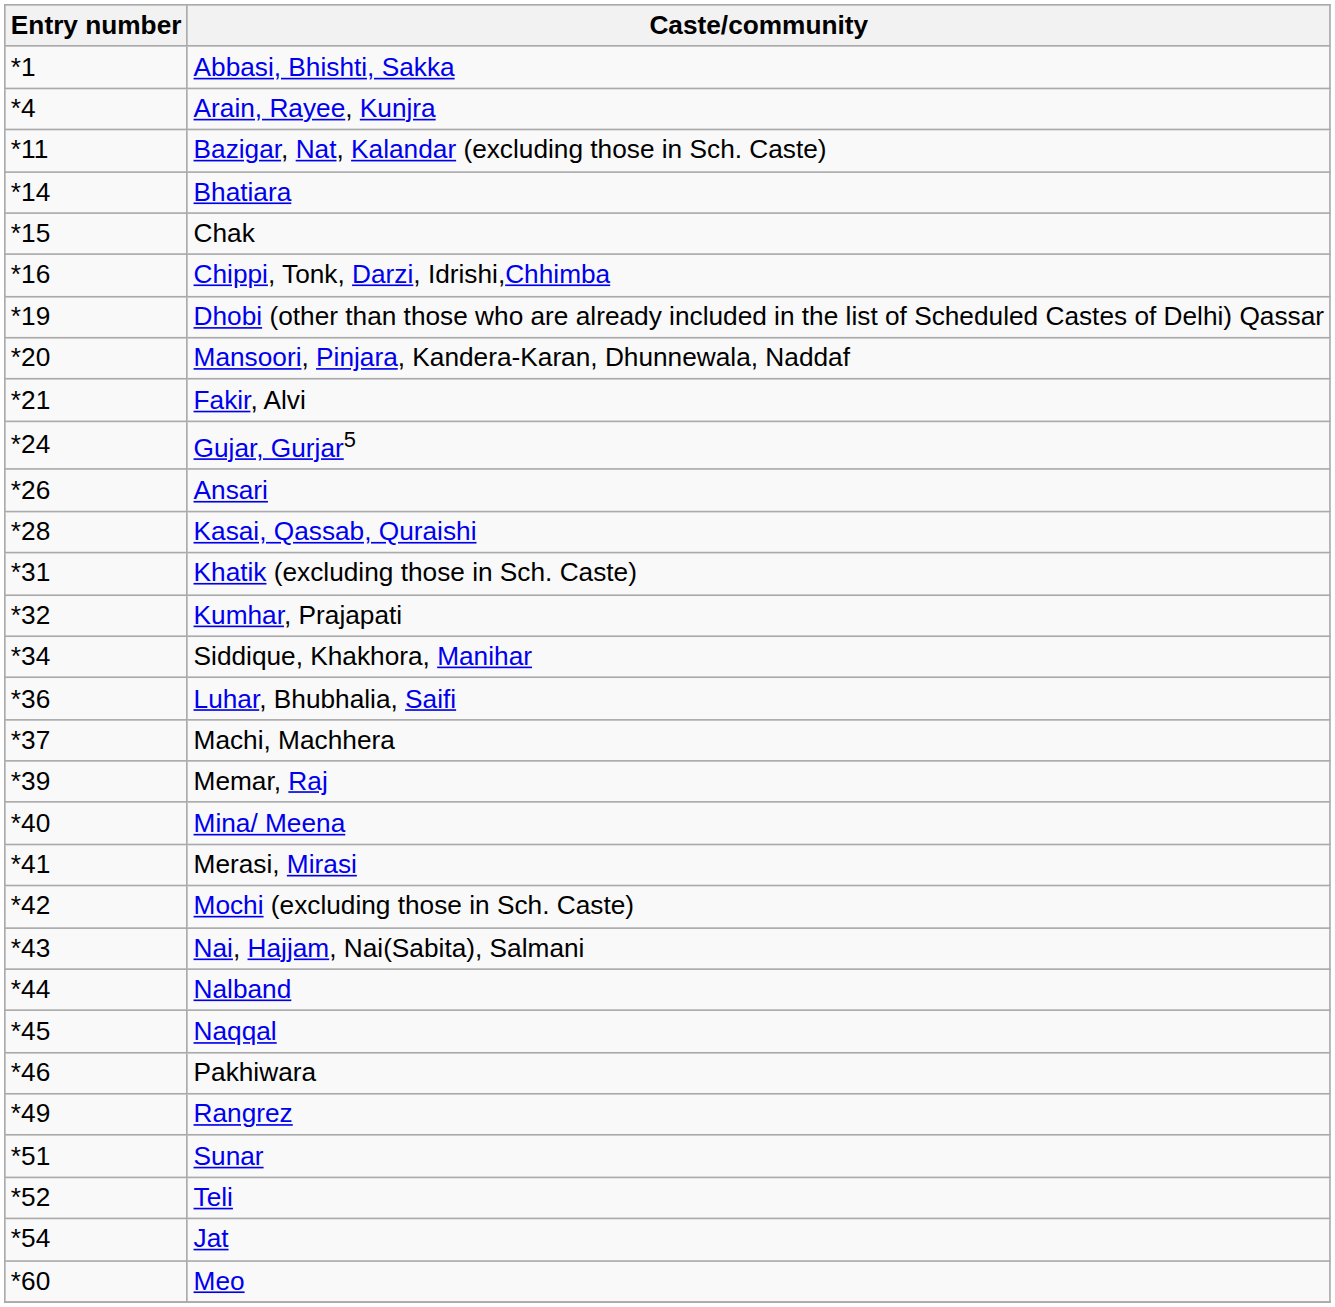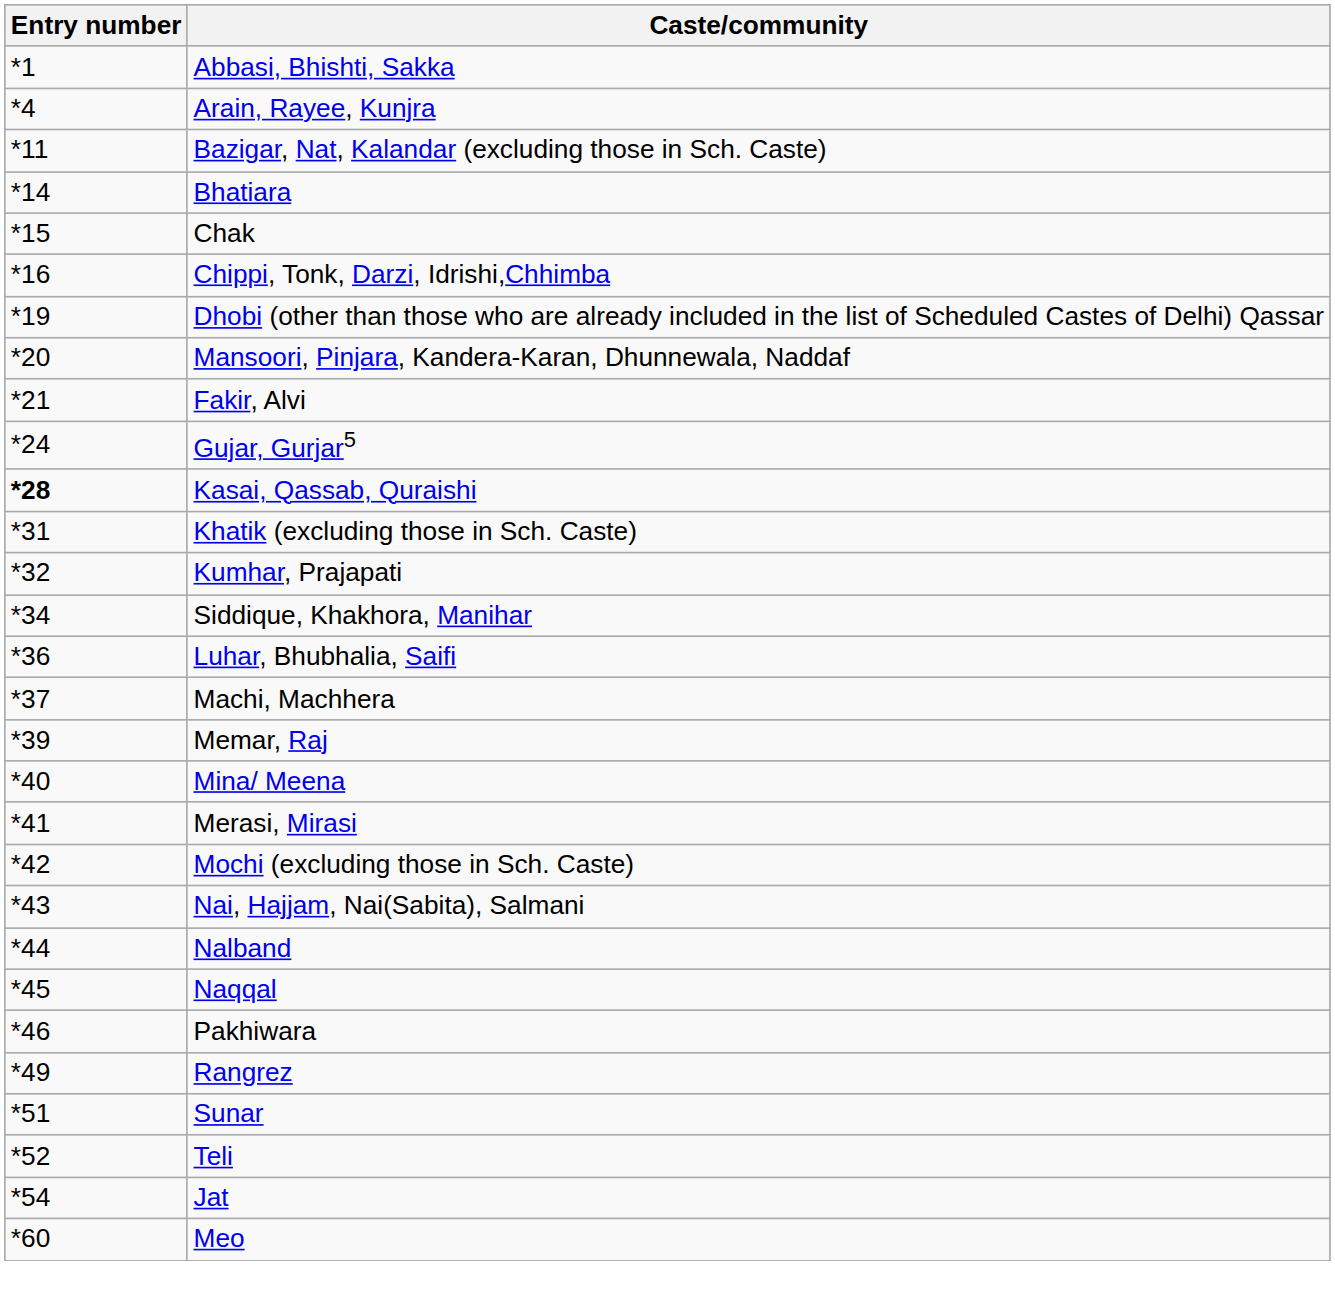- row: *26 | Ansari
Kasai, Qassab, Quraishi | Entry number: normal -> bold
